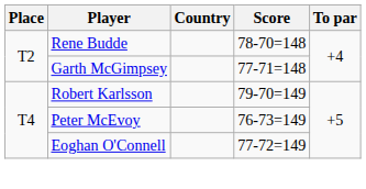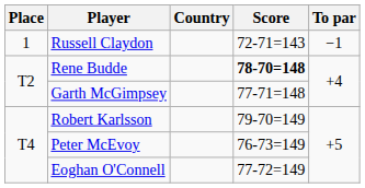+ row: 1 | Russell Claydon | 72-71=143 | −1
Rene Budde | Score: normal -> bold
